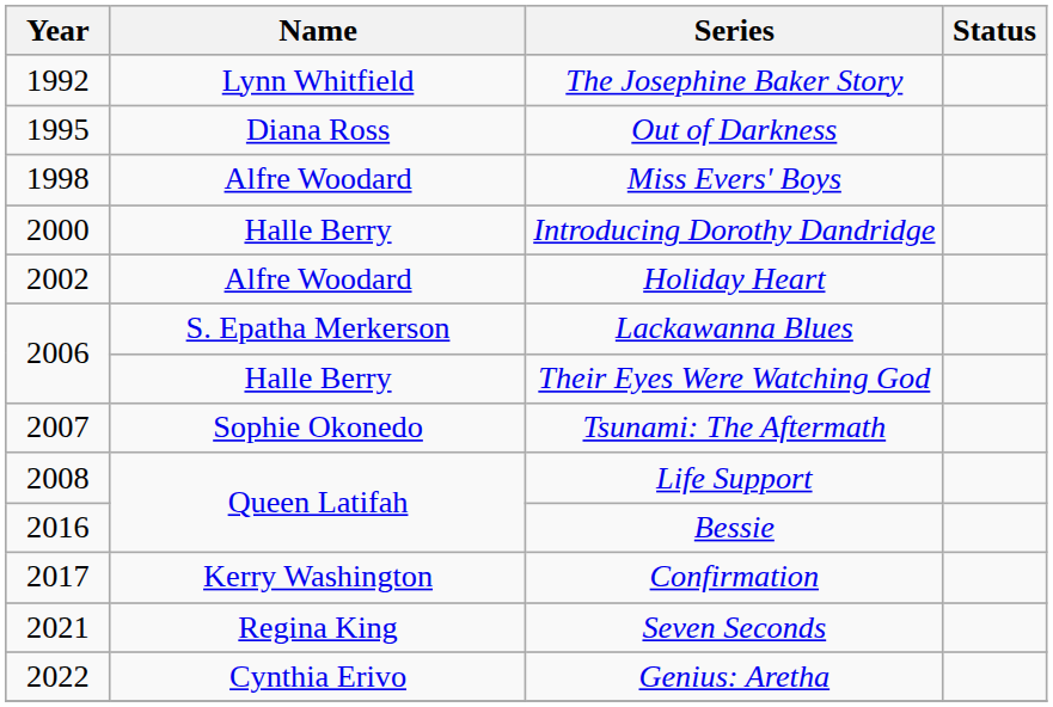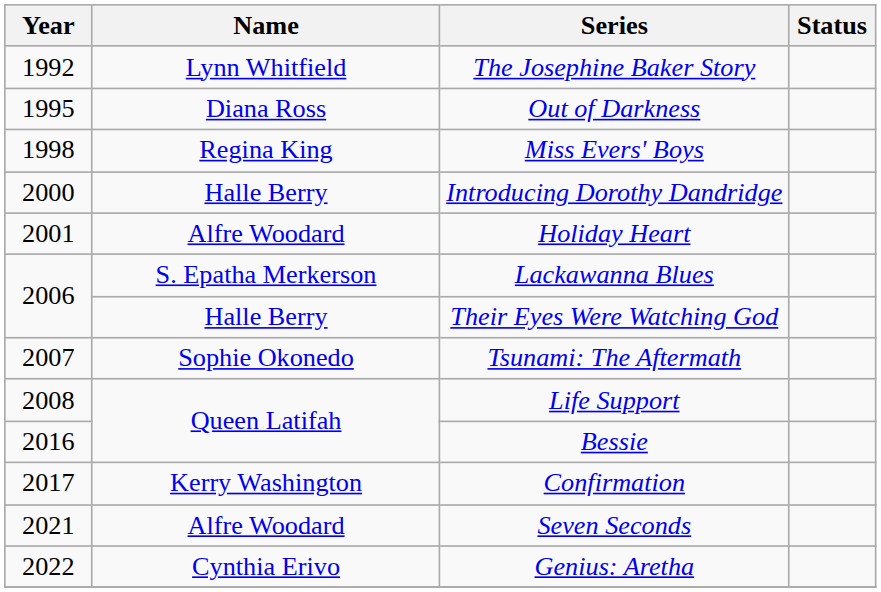Miss Evers' Boys | Name: Alfre Woodard -> Regina King
Holiday Heart | Year: 2002 -> 2001
Seven Seconds | Name: Regina King -> Alfre Woodard
